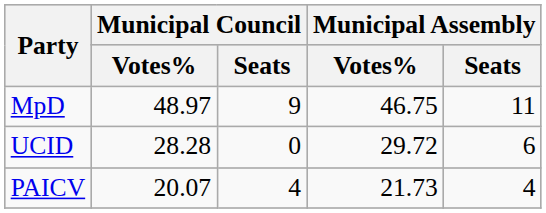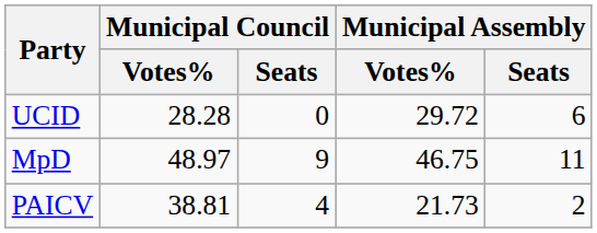rows swapped: MpD <-> UCID
PAICV | Municipal Council / Votes%: 20.07 -> 38.81
PAICV | Municipal Assembly / Seats: 4 -> 2
